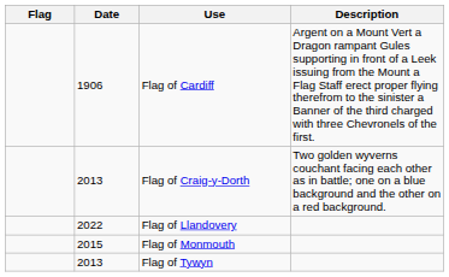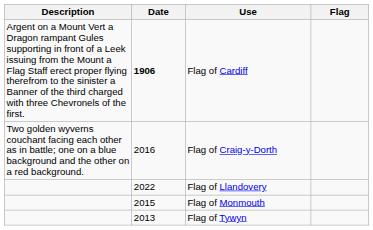columns swapped: Flag <-> Description
Flag of Cardiff | Date: normal -> bold
Flag of Craig-y-Dorth | Date: 2013 -> 2016
